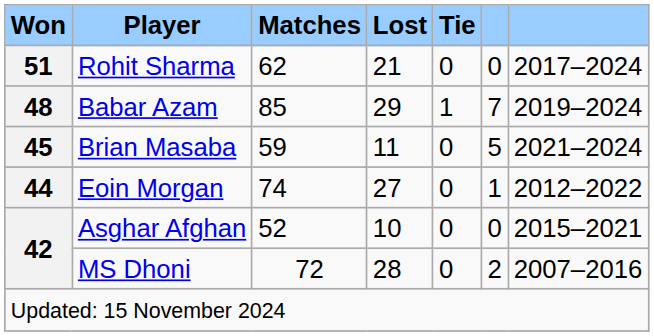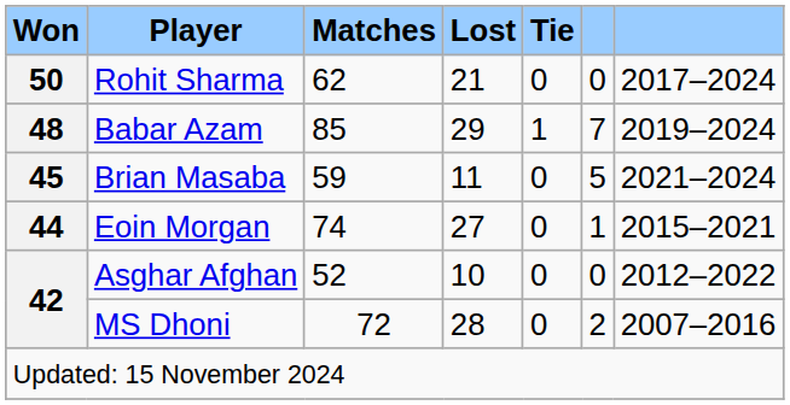Rohit Sharma | Won: 51 -> 50
Eoin Morgan | column 7: 2012–2022 -> 2015–2021
Asghar Afghan | column 7: 2015–2021 -> 2012–2022
